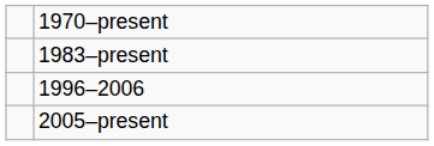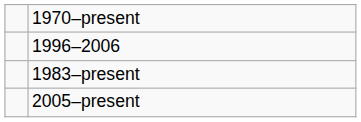rows swapped: 1983–present <-> 1996–2006
